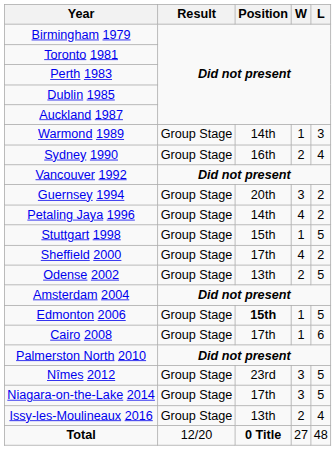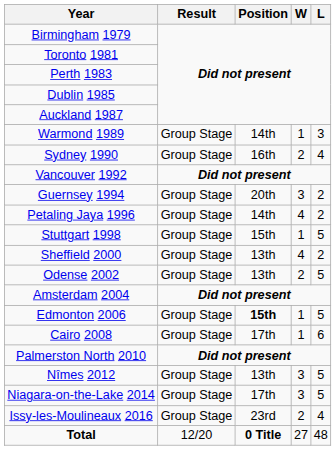Sheffield 2000 | Position: 17th -> 13th
Nîmes 2012 | Position: 23rd -> 13th
Issy-les-Moulineaux 2016 | Position: 13th -> 23rd
